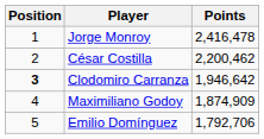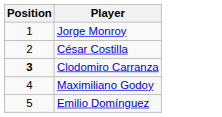- column: Points | 2,416,478 | 2,200,462 | 1,946,642 | 1,874,909 | 1,792,706
